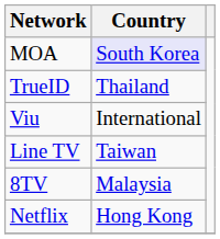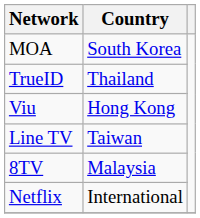MOA | Country: lavender background -> no background
Viu | Country: International -> Hong Kong
Netflix | Country: Hong Kong -> International
